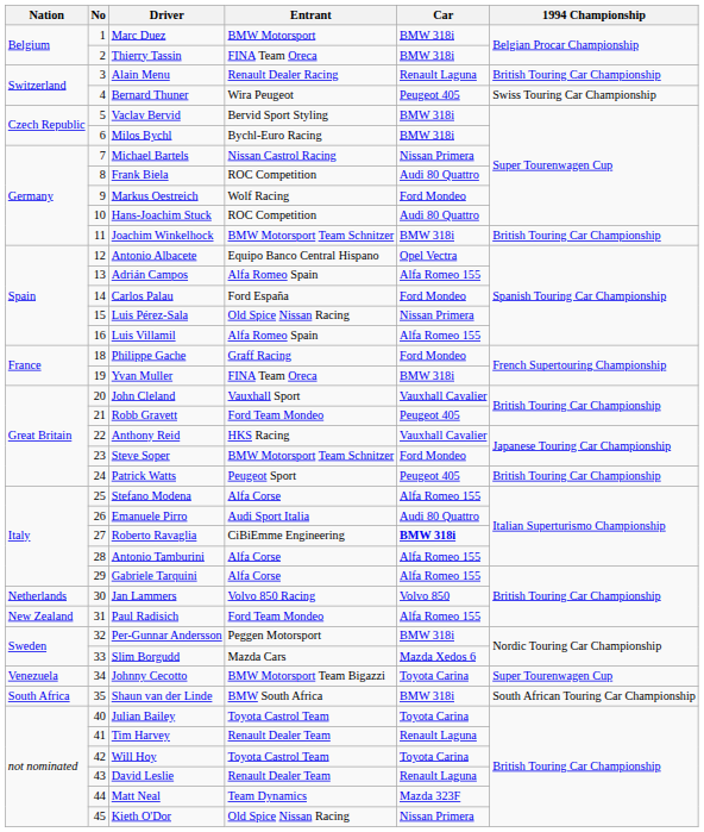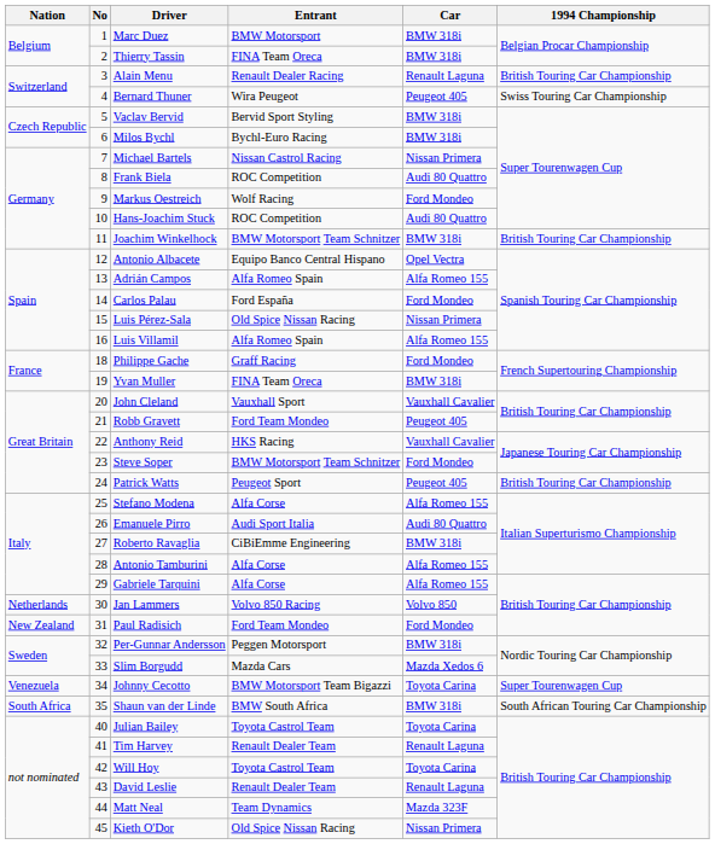Roberto Ravaglia | Car: bold -> normal
Paul Radisich | Car: Alfa Romeo 155 -> Ford Mondeo
